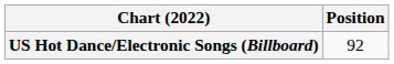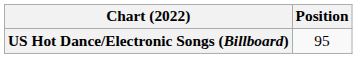US Hot Dance/Electronic Songs (Billboard) | Position: 92 -> 95
